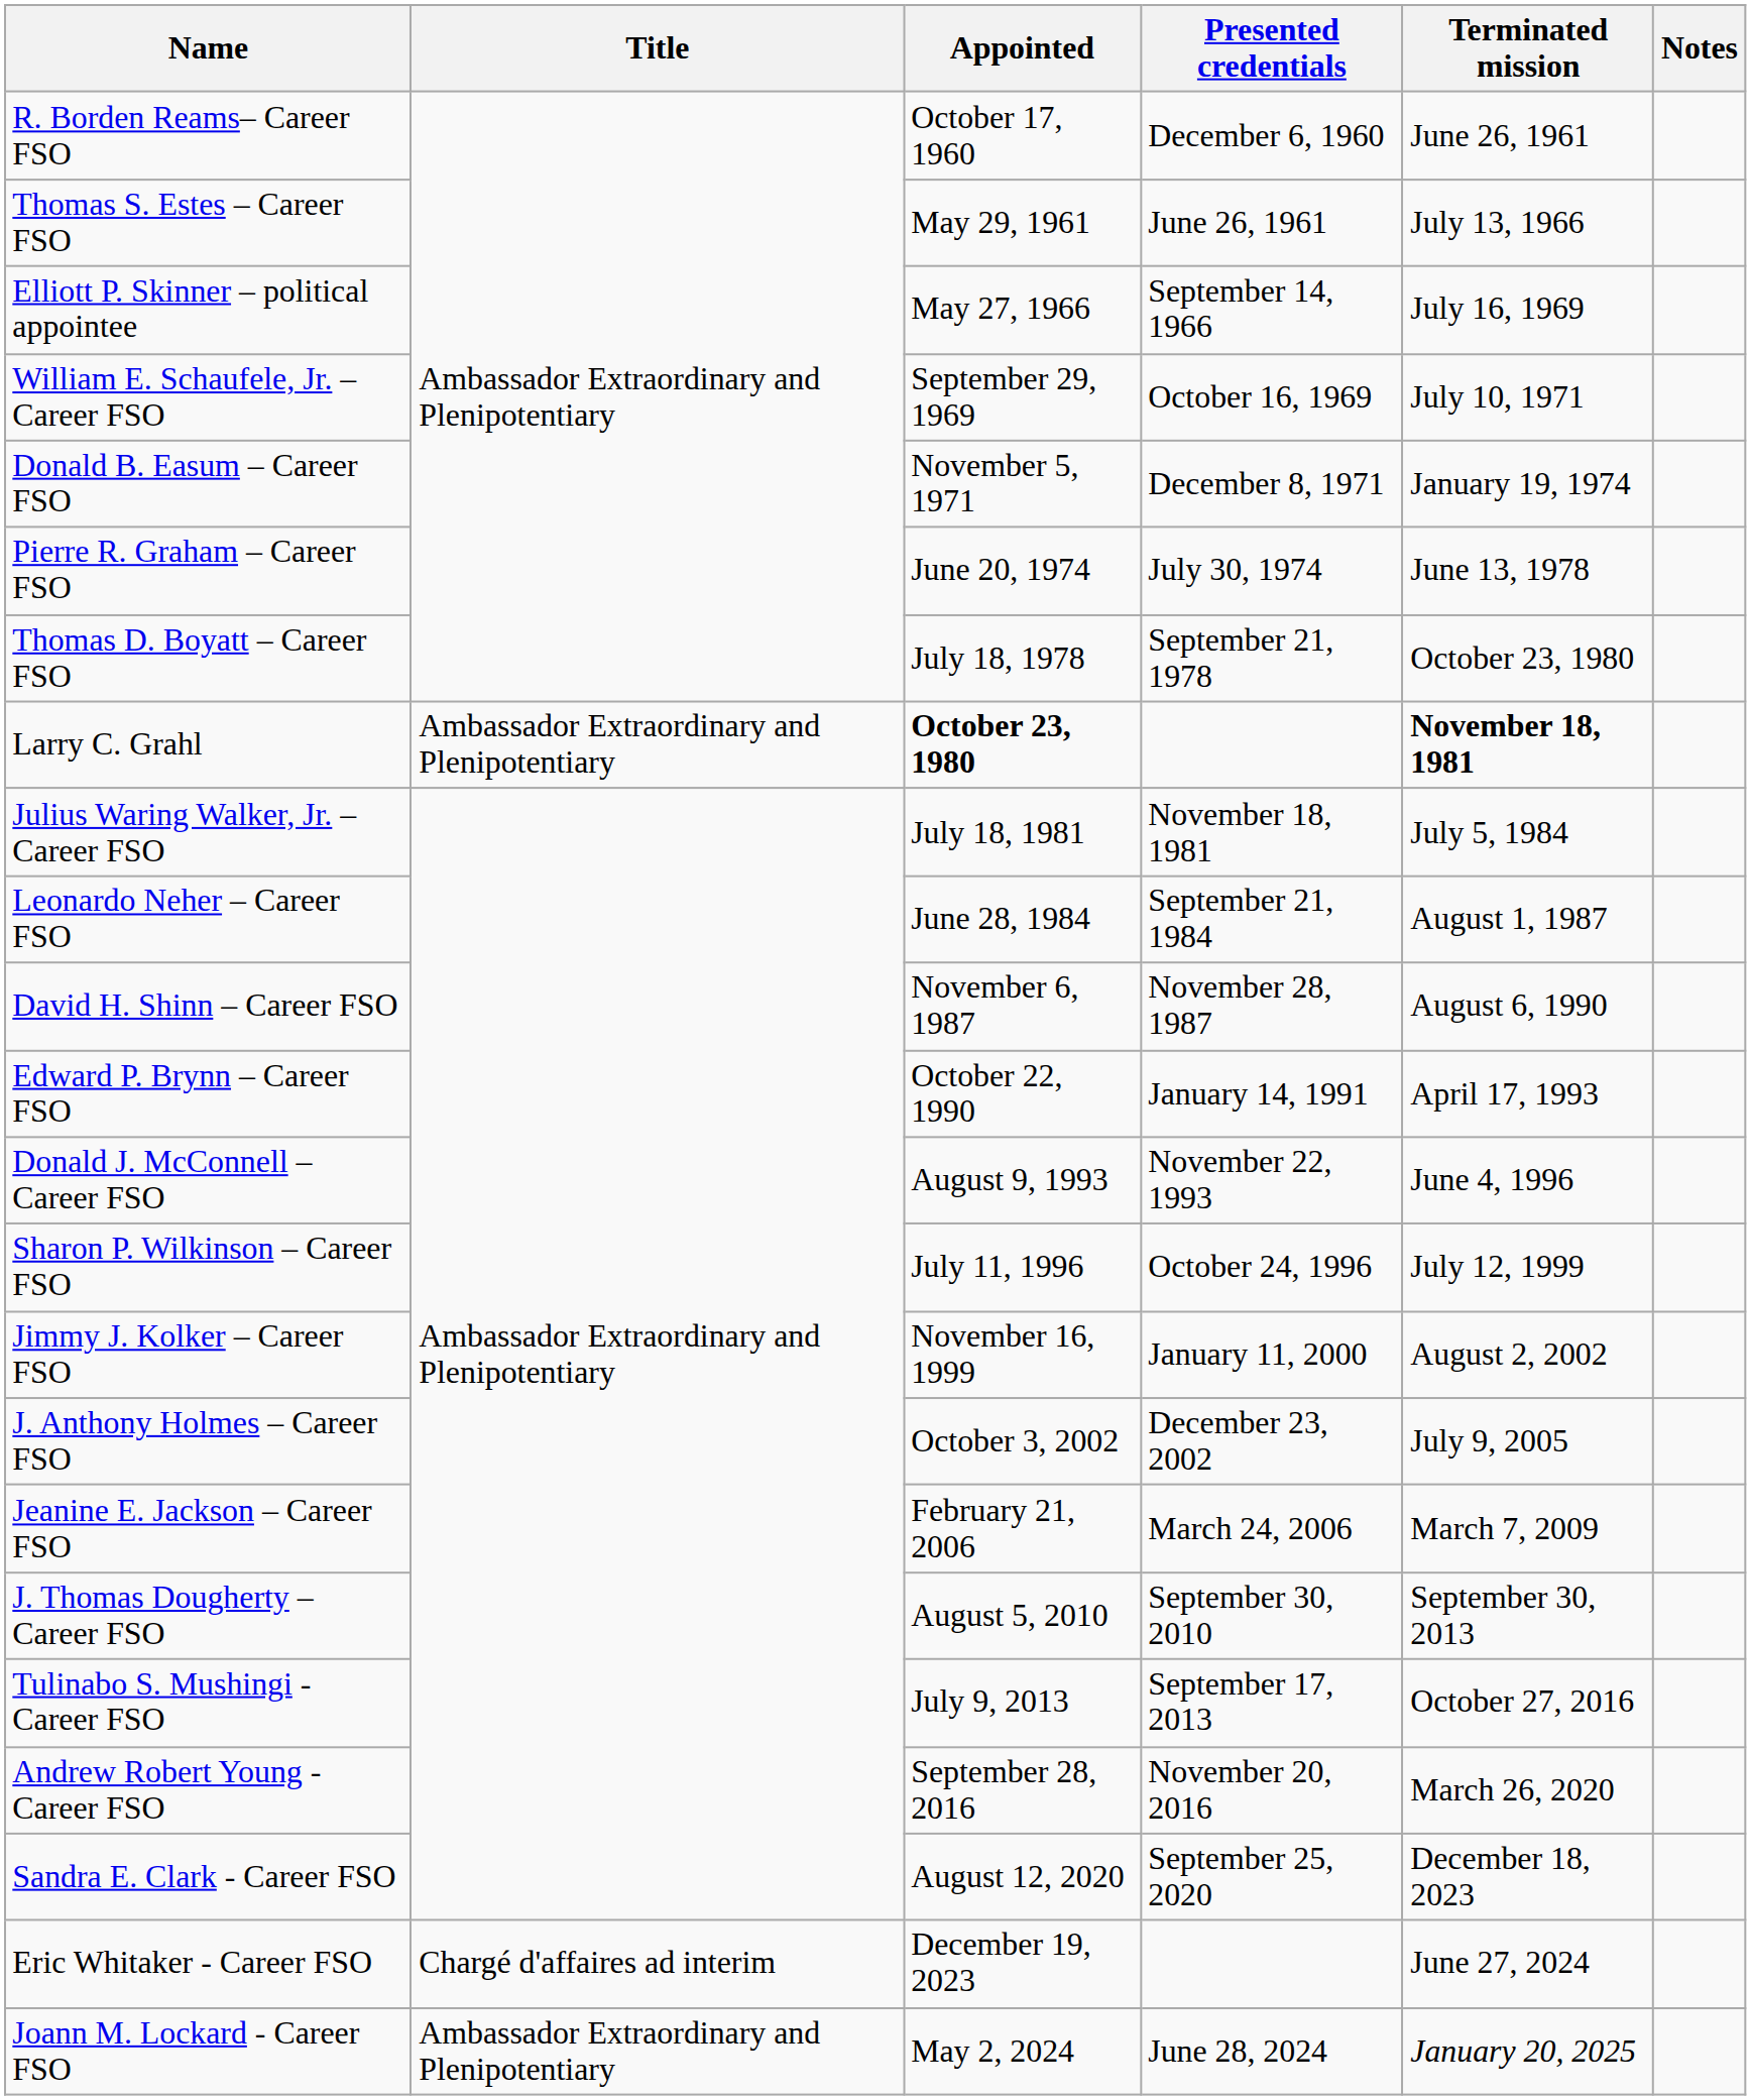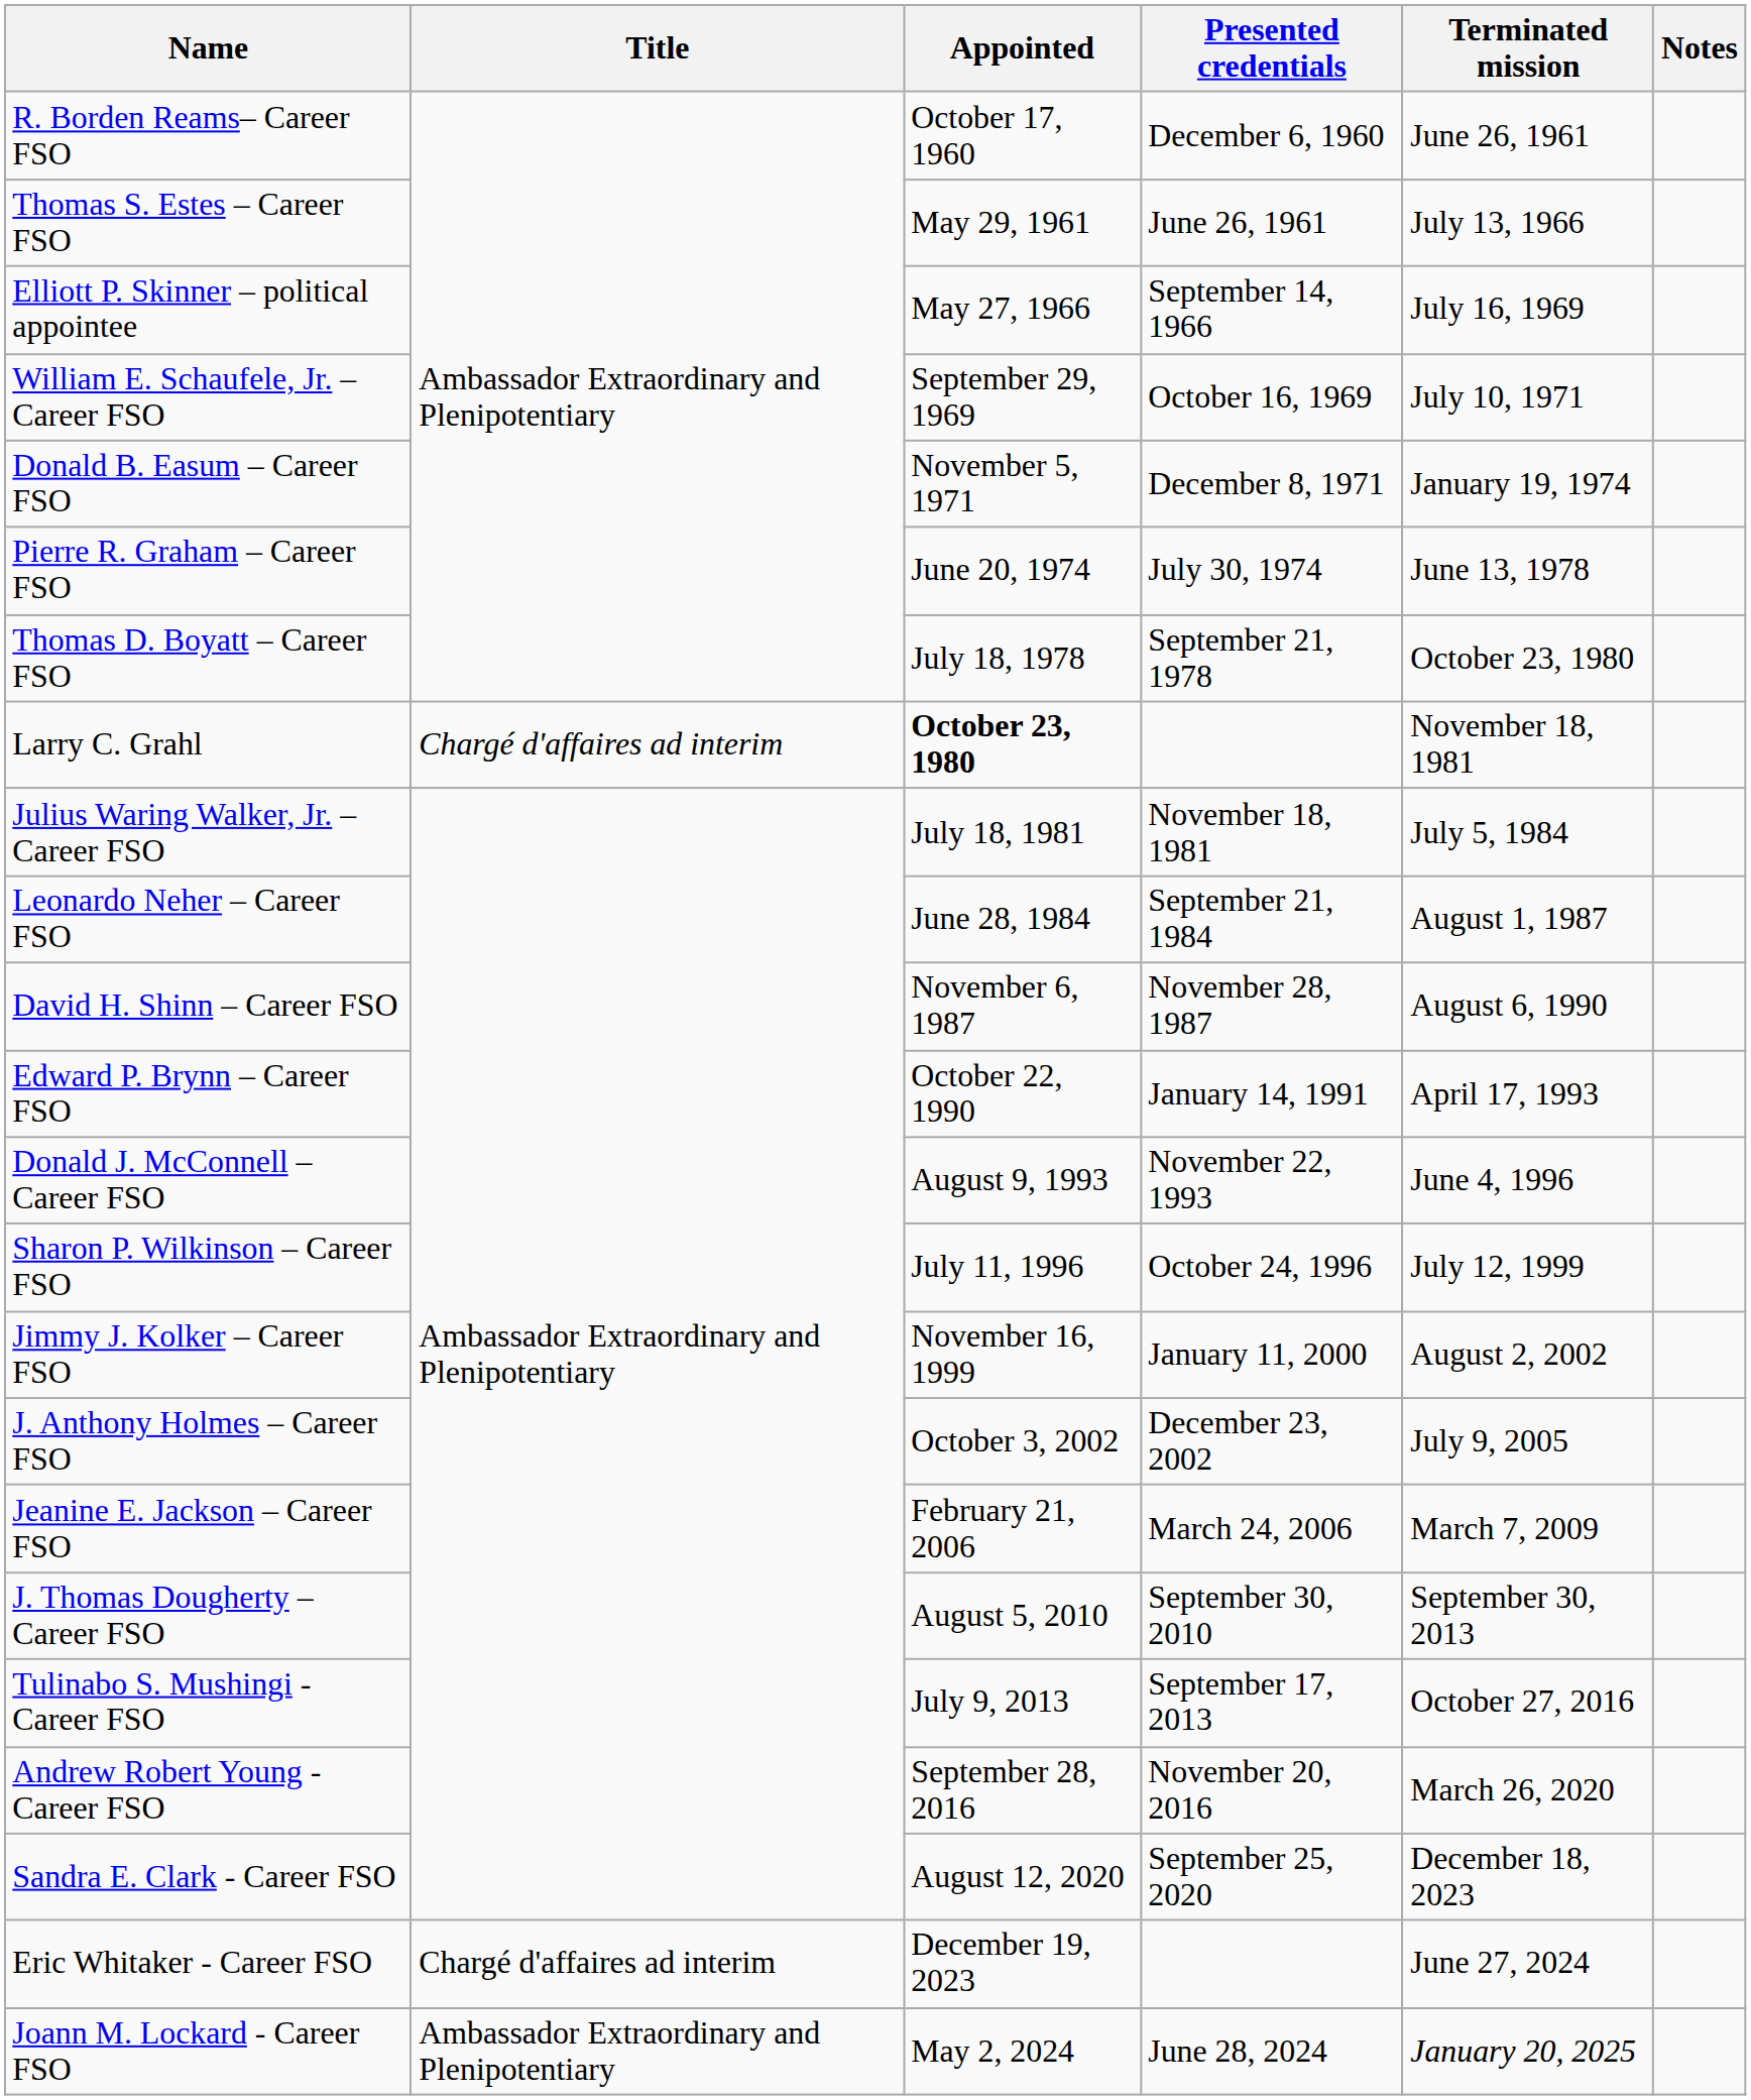Larry C. Grahl | Title: Ambassador Extraordinary and Plenipotentiary -> Chargé d'affaires ad interim
Larry C. Grahl | Terminated mission: bold -> normal
